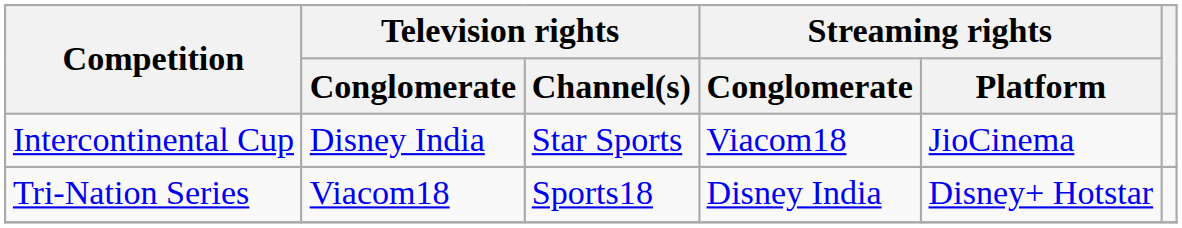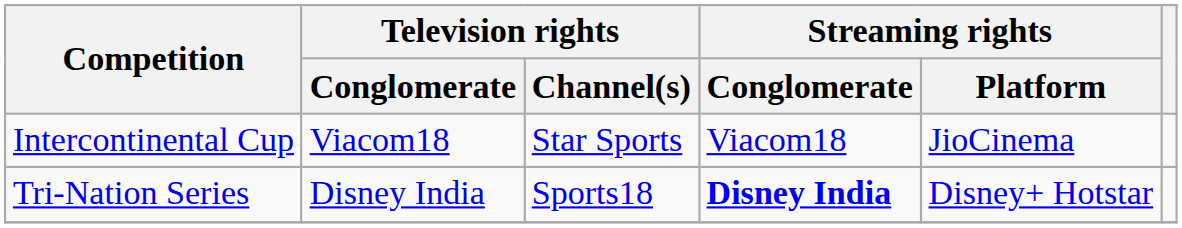Intercontinental Cup | Television rights / Conglomerate: Disney India -> Viacom18
Tri-Nation Series | Television rights / Conglomerate: Viacom18 -> Disney India
Tri-Nation Series | Streaming rights / Conglomerate: normal -> bold
